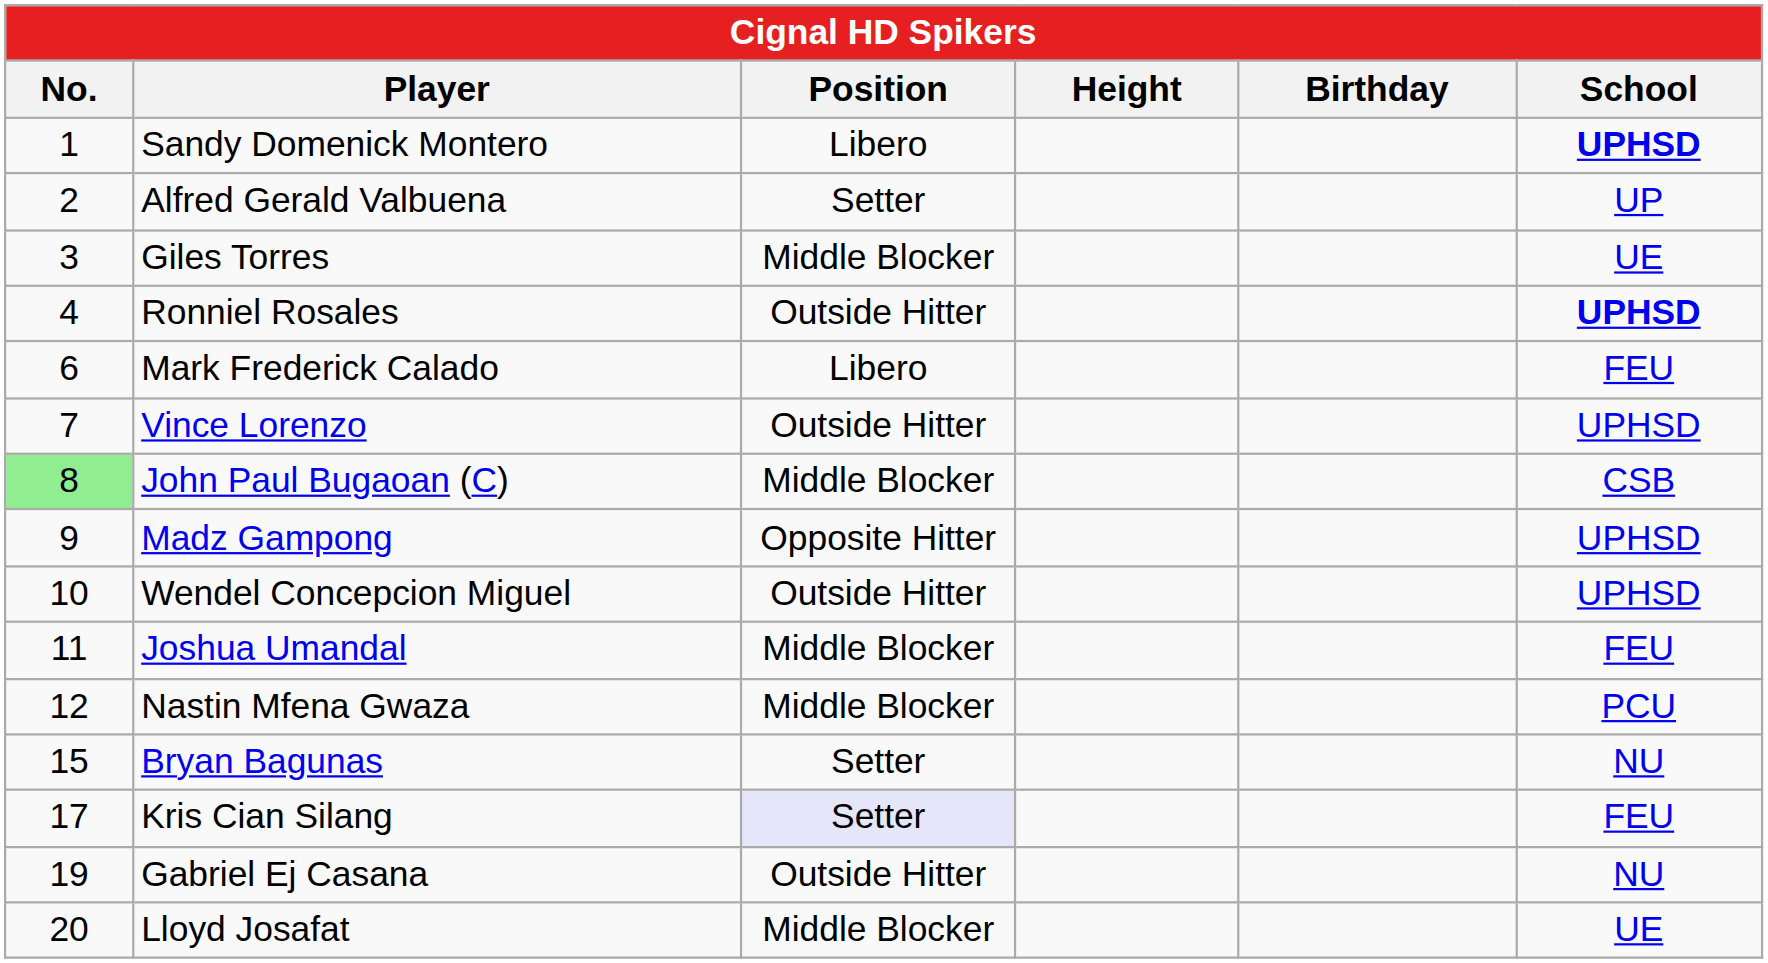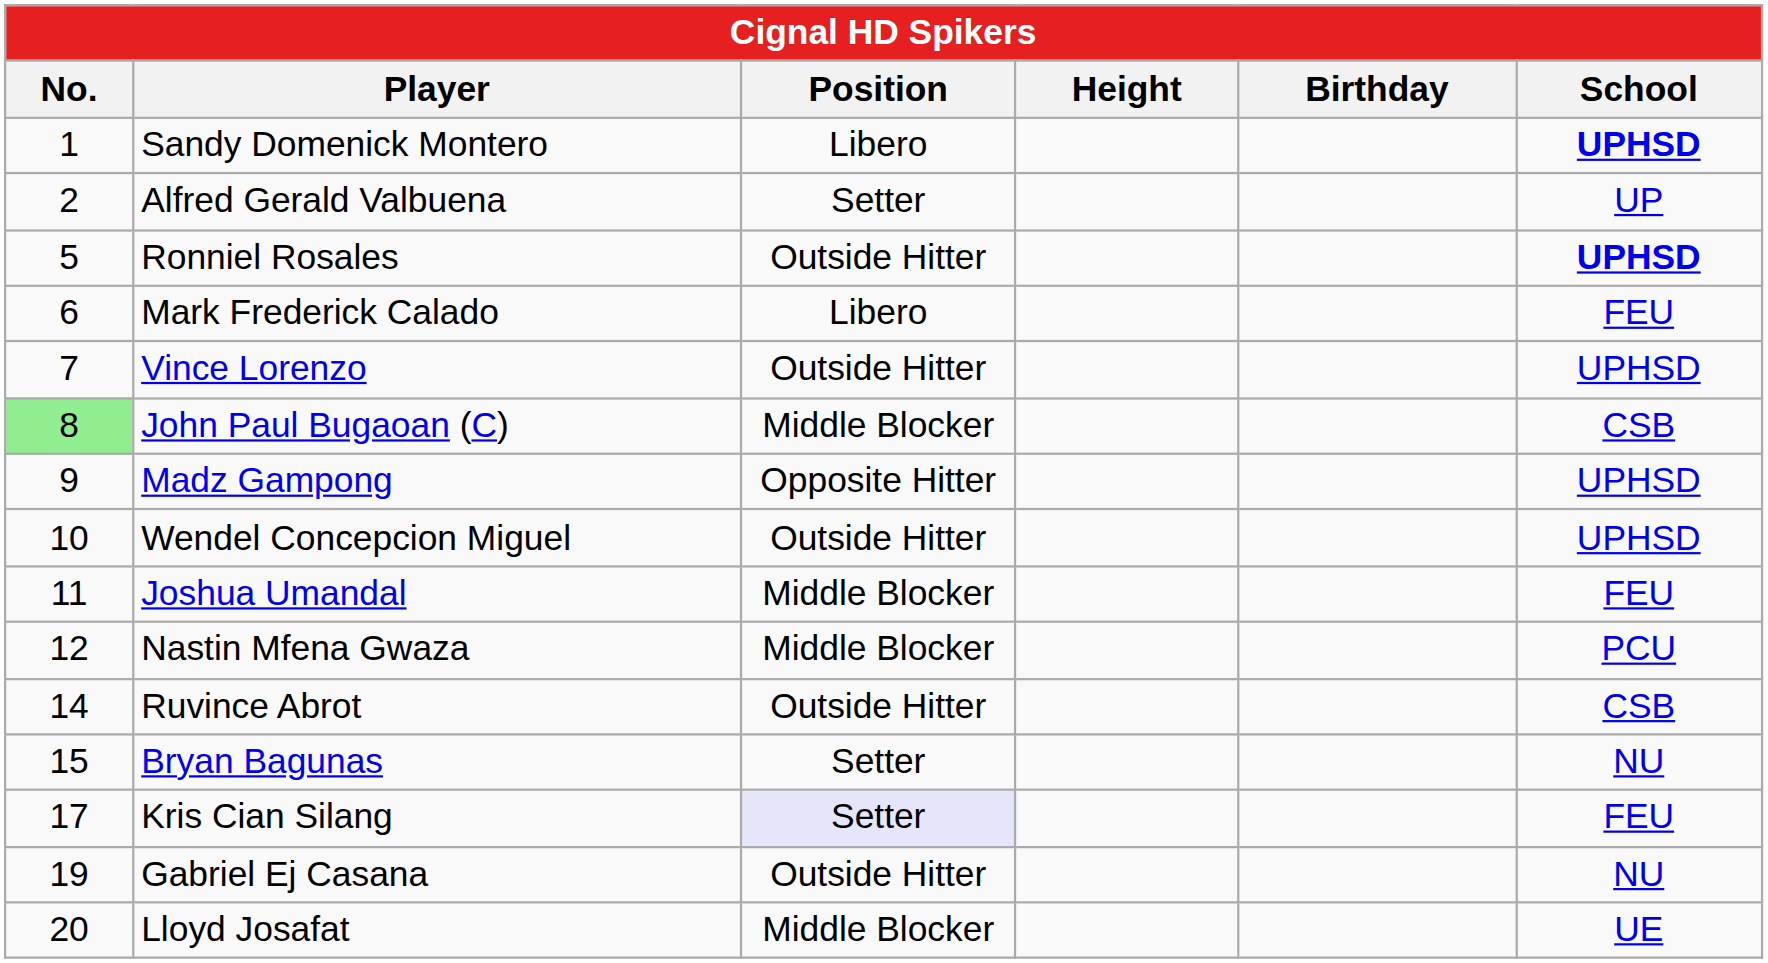- row: 3 | Giles Torres | Middle Blocker | UE
Ronniel Rosales | No.: 4 -> 5
+ row: 14 | Ruvince Abrot | Outside Hitter | CSB
